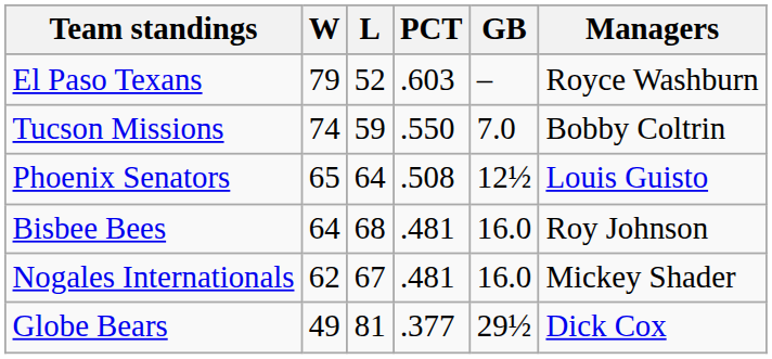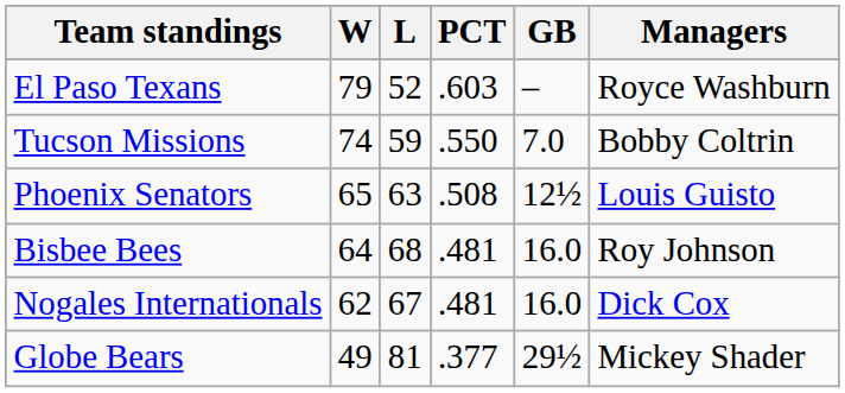Phoenix Senators | L: 64 -> 63
Nogales Internationals | Managers: Mickey Shader -> Dick Cox
Globe Bears | Managers: Dick Cox -> Mickey Shader
